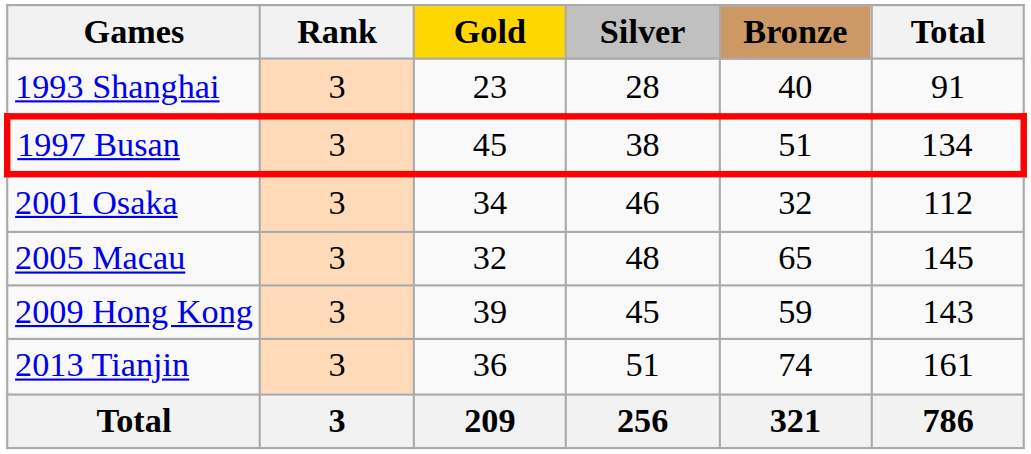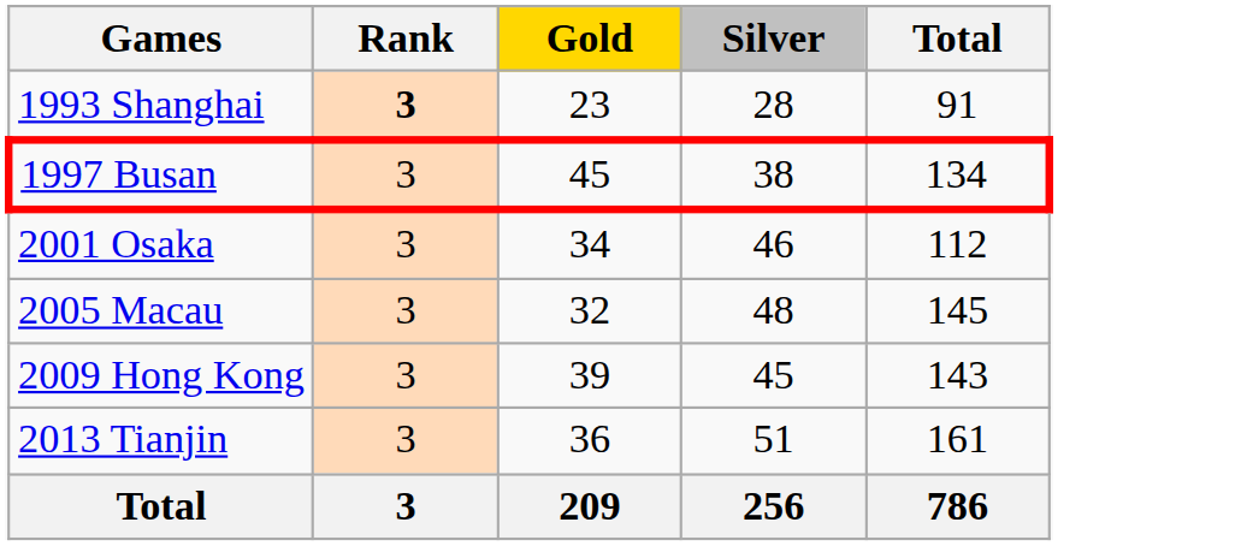- column: Bronze | 40 | 51 | 32 | 65 | 59 | 74 | 321
1993 Shanghai | Rank: normal -> bold
